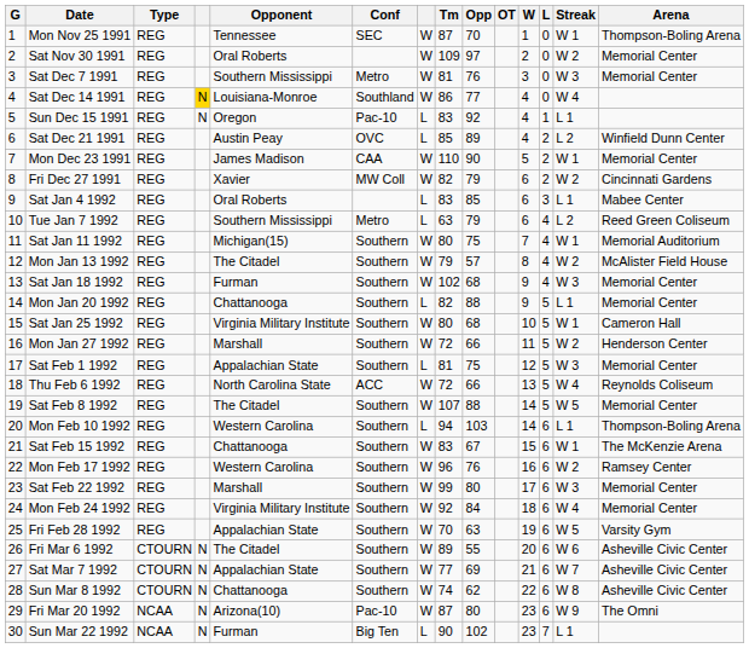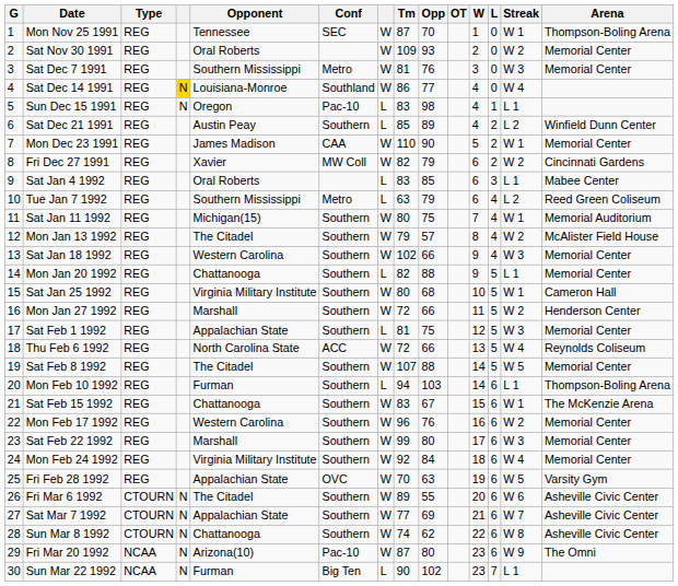Sat Nov 30 1991 | Opp: 97 -> 93
Sun Dec 15 1991 | Opp: 92 -> 98
Sat Dec 21 1991 | Conf: OVC -> Southern
Sat Jan 18 1992 | Opponent: Furman -> Western Carolina
Sat Jan 18 1992 | Opp: 68 -> 66
Mon Feb 10 1992 | Opponent: Western Carolina -> Furman
Mon Feb 17 1992 | Arena: Ramsey Center -> Memorial Center
Fri Feb 28 1992 | Conf: Southern -> OVC
